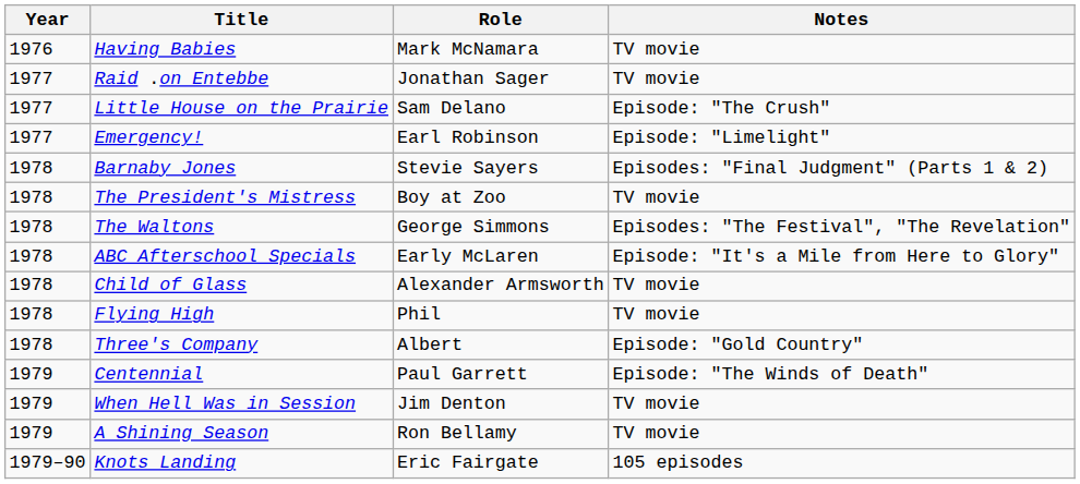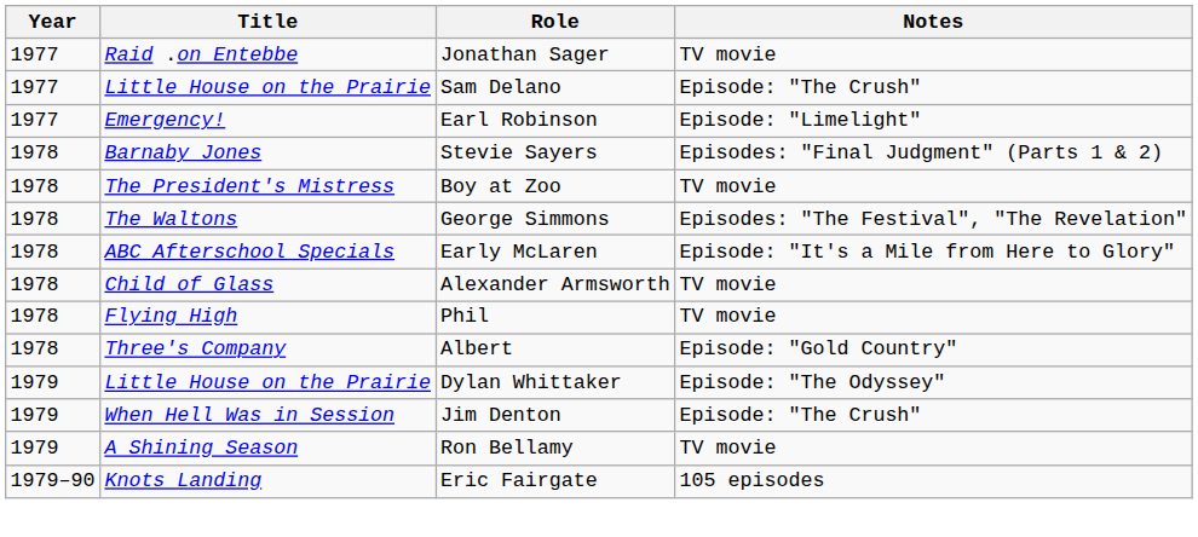- row: 1976 | Having Babies | Mark McNamara | TV movie
- row: 1979 | Centennial | Paul Garrett | Episode: "The Winds of Death"
+ row: 1979 | Little House on the Prairie | Dylan Whittaker | Episode: "The Odyssey"
Jim Denton | Notes: TV movie -> Episode: "The Crush"
